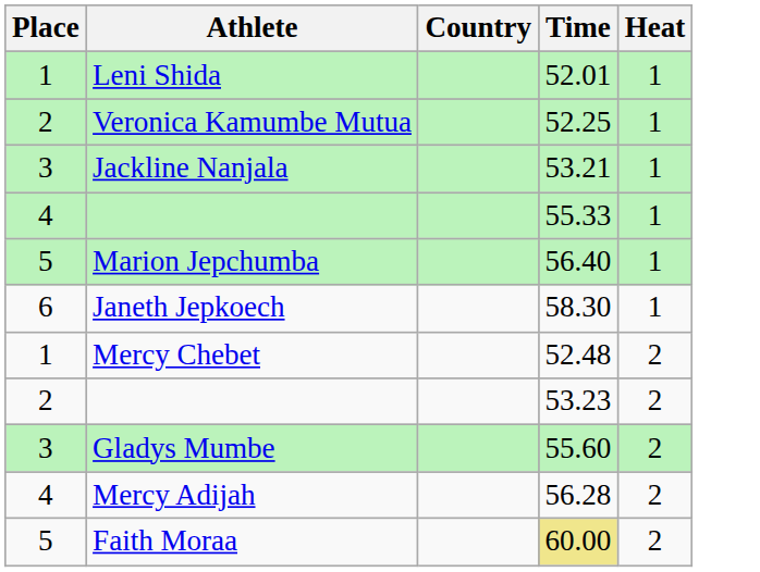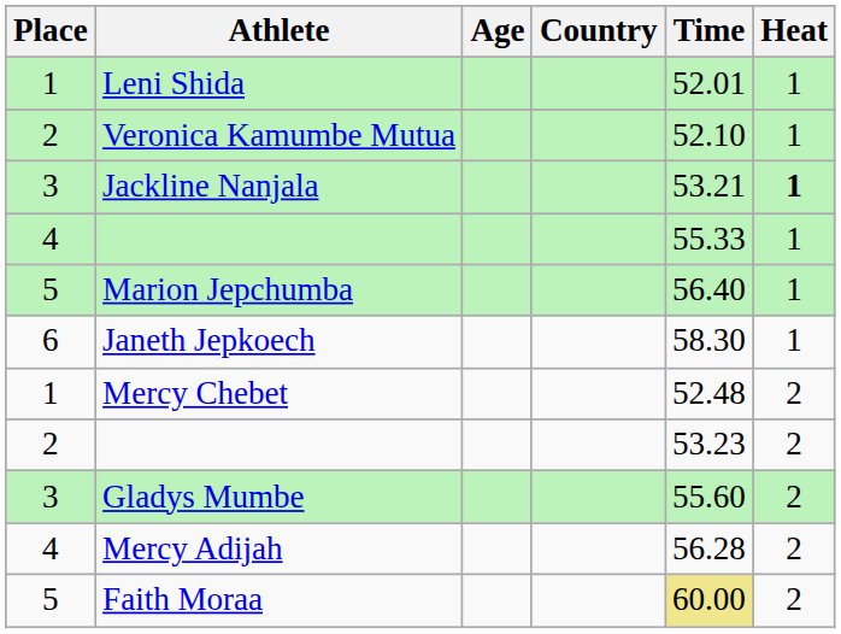+ column: Age
Veronica Kamumbe Mutua | Time: 52.25 -> 52.10
Jackline Nanjala | Heat: normal -> bold
